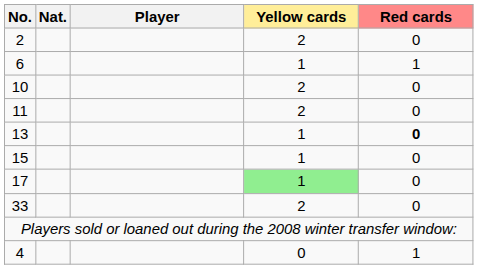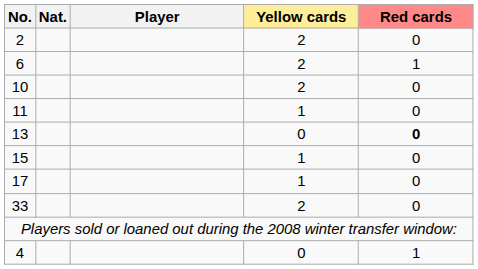6 | Yellow cards: 1 -> 2
11 | Yellow cards: 2 -> 1
13 | Yellow cards: 1 -> 0
17 | Yellow cards: lightgreen background -> no background
